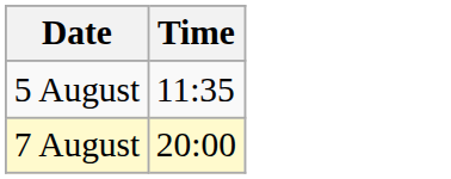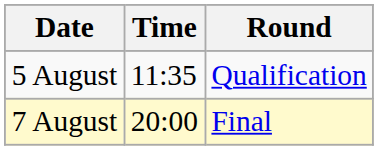+ column: Round | Qualification | Final
